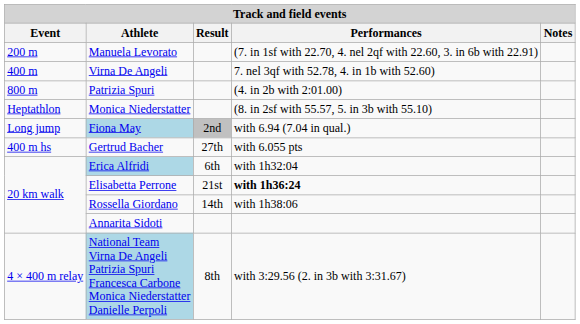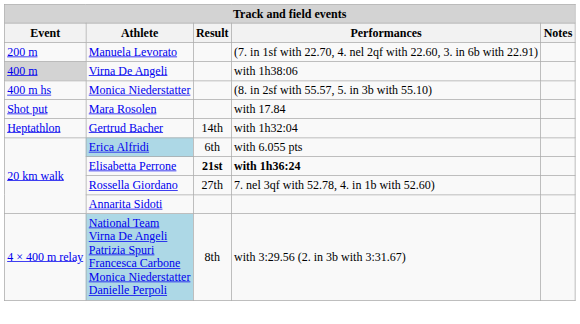Virna De Angeli | Event: no background -> lightgrey background
Virna De Angeli | Performances: 7. nel 3qf with 52.78, 4. in 1b with 52.60) -> with 1h38:06
- row: 800 m | Patrizia Spuri | (4. in 2b with 2:01.00)
Monica Niederstatter | Event: Heptathlon -> 400 m hs
- row: Long jump | Fiona May | 2nd | with 6.94 (7.04 in qual.)
+ row: Shot put | Mara Rosolen | with 17.84
Gertrud Bacher | Event: 400 m hs -> Heptathlon
Gertrud Bacher | Result: 27th -> 14th
Gertrud Bacher | Performances: with 6.055 pts -> with 1h32:04
Erica Alfridi | Performances: with 1h32:04 -> with 6.055 pts
Elisabetta Perrone | Result: normal -> bold
Rossella Giordano | Result: 14th -> 27th
Rossella Giordano | Performances: with 1h38:06 -> 7. nel 3qf with 52.78, 4. in 1b with 52.60)
